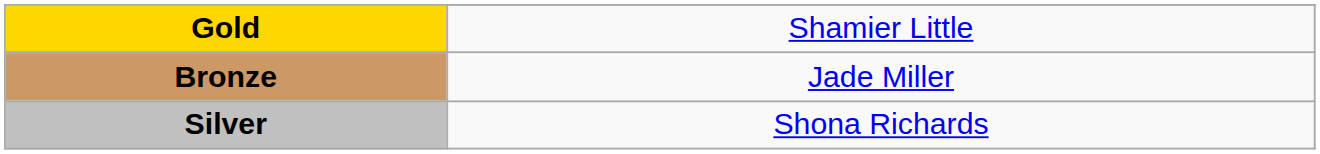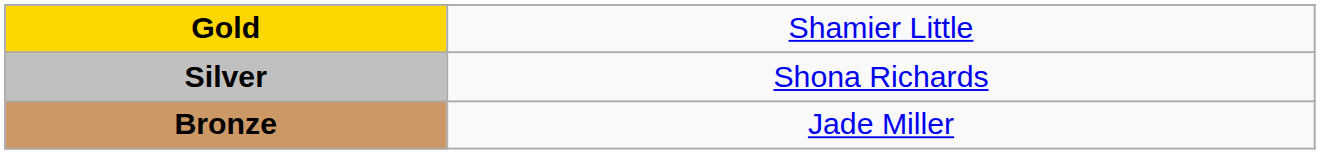rows swapped: Silver <-> Bronze
